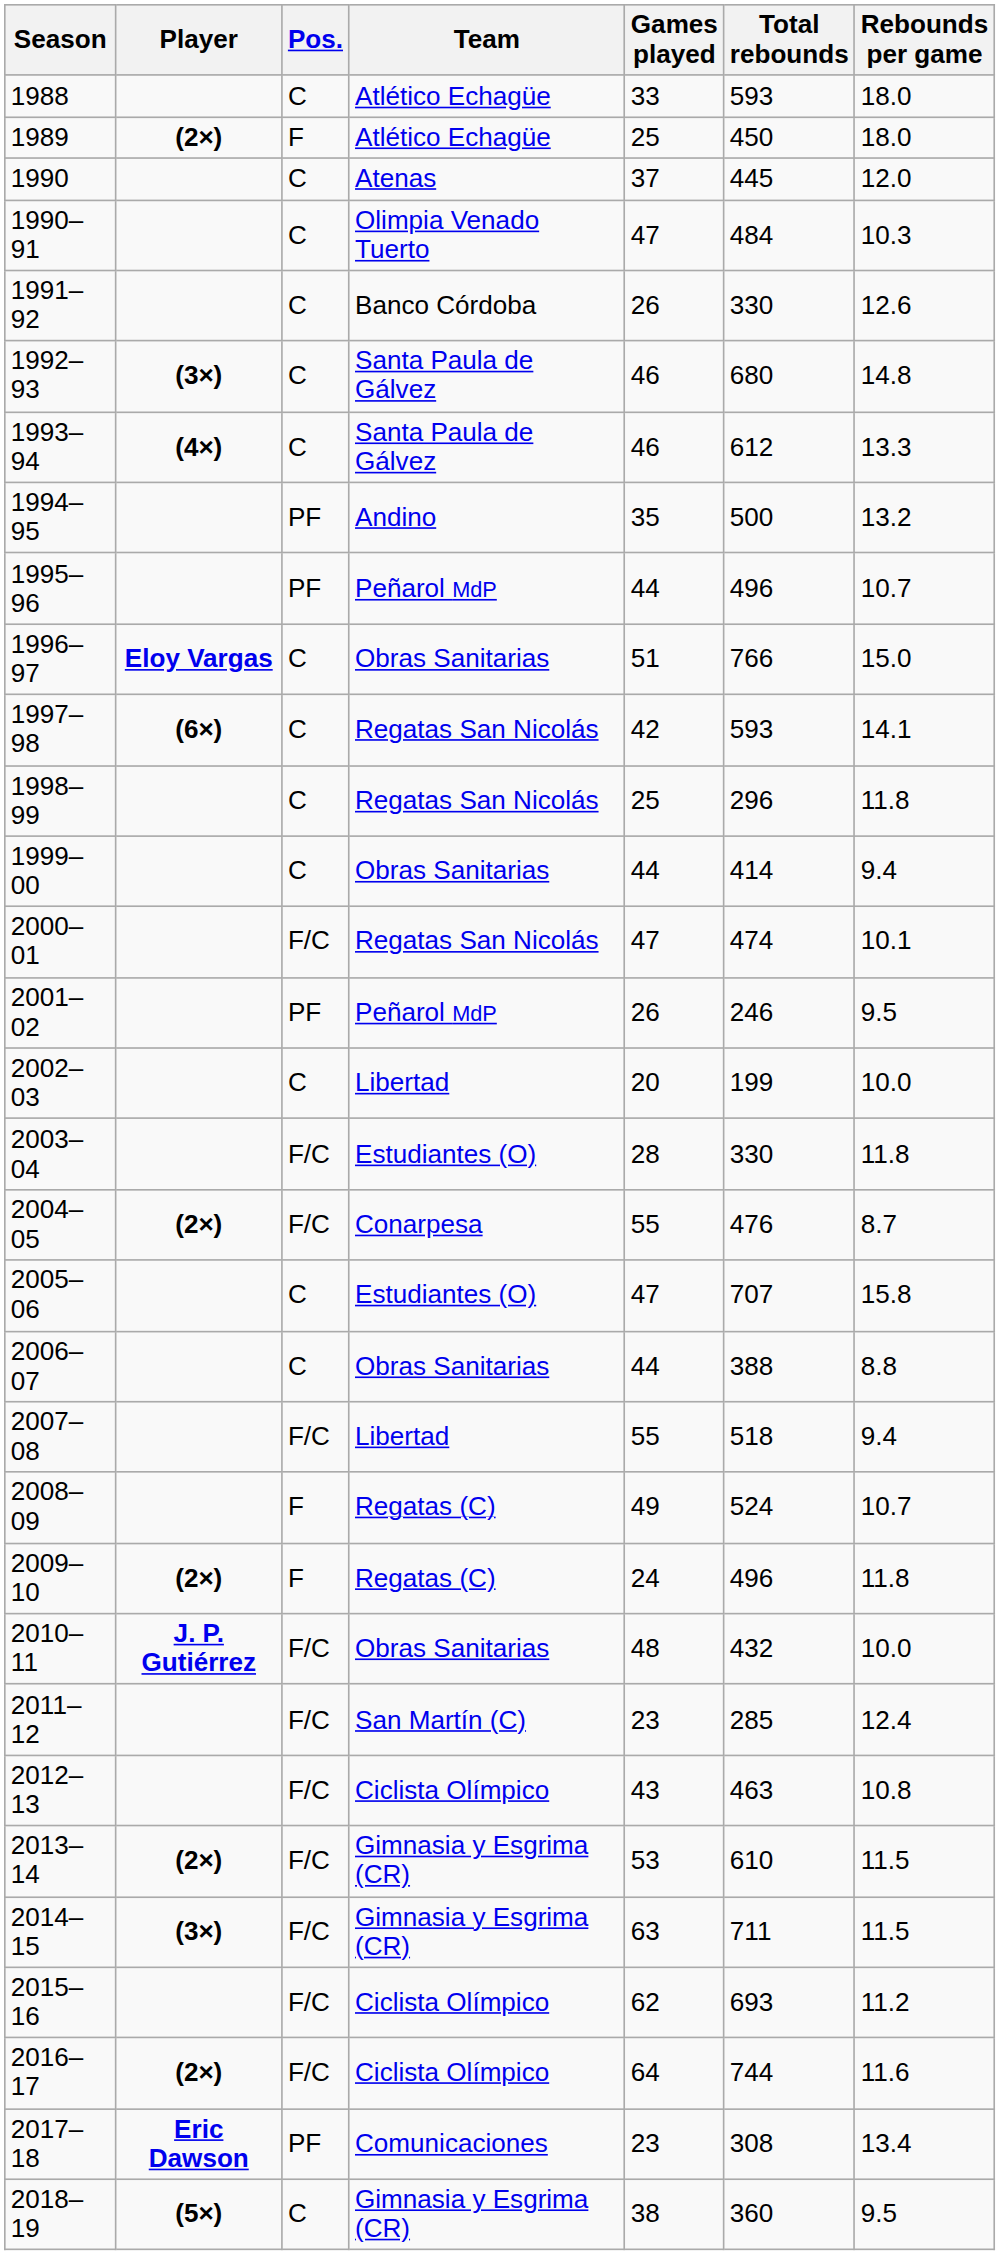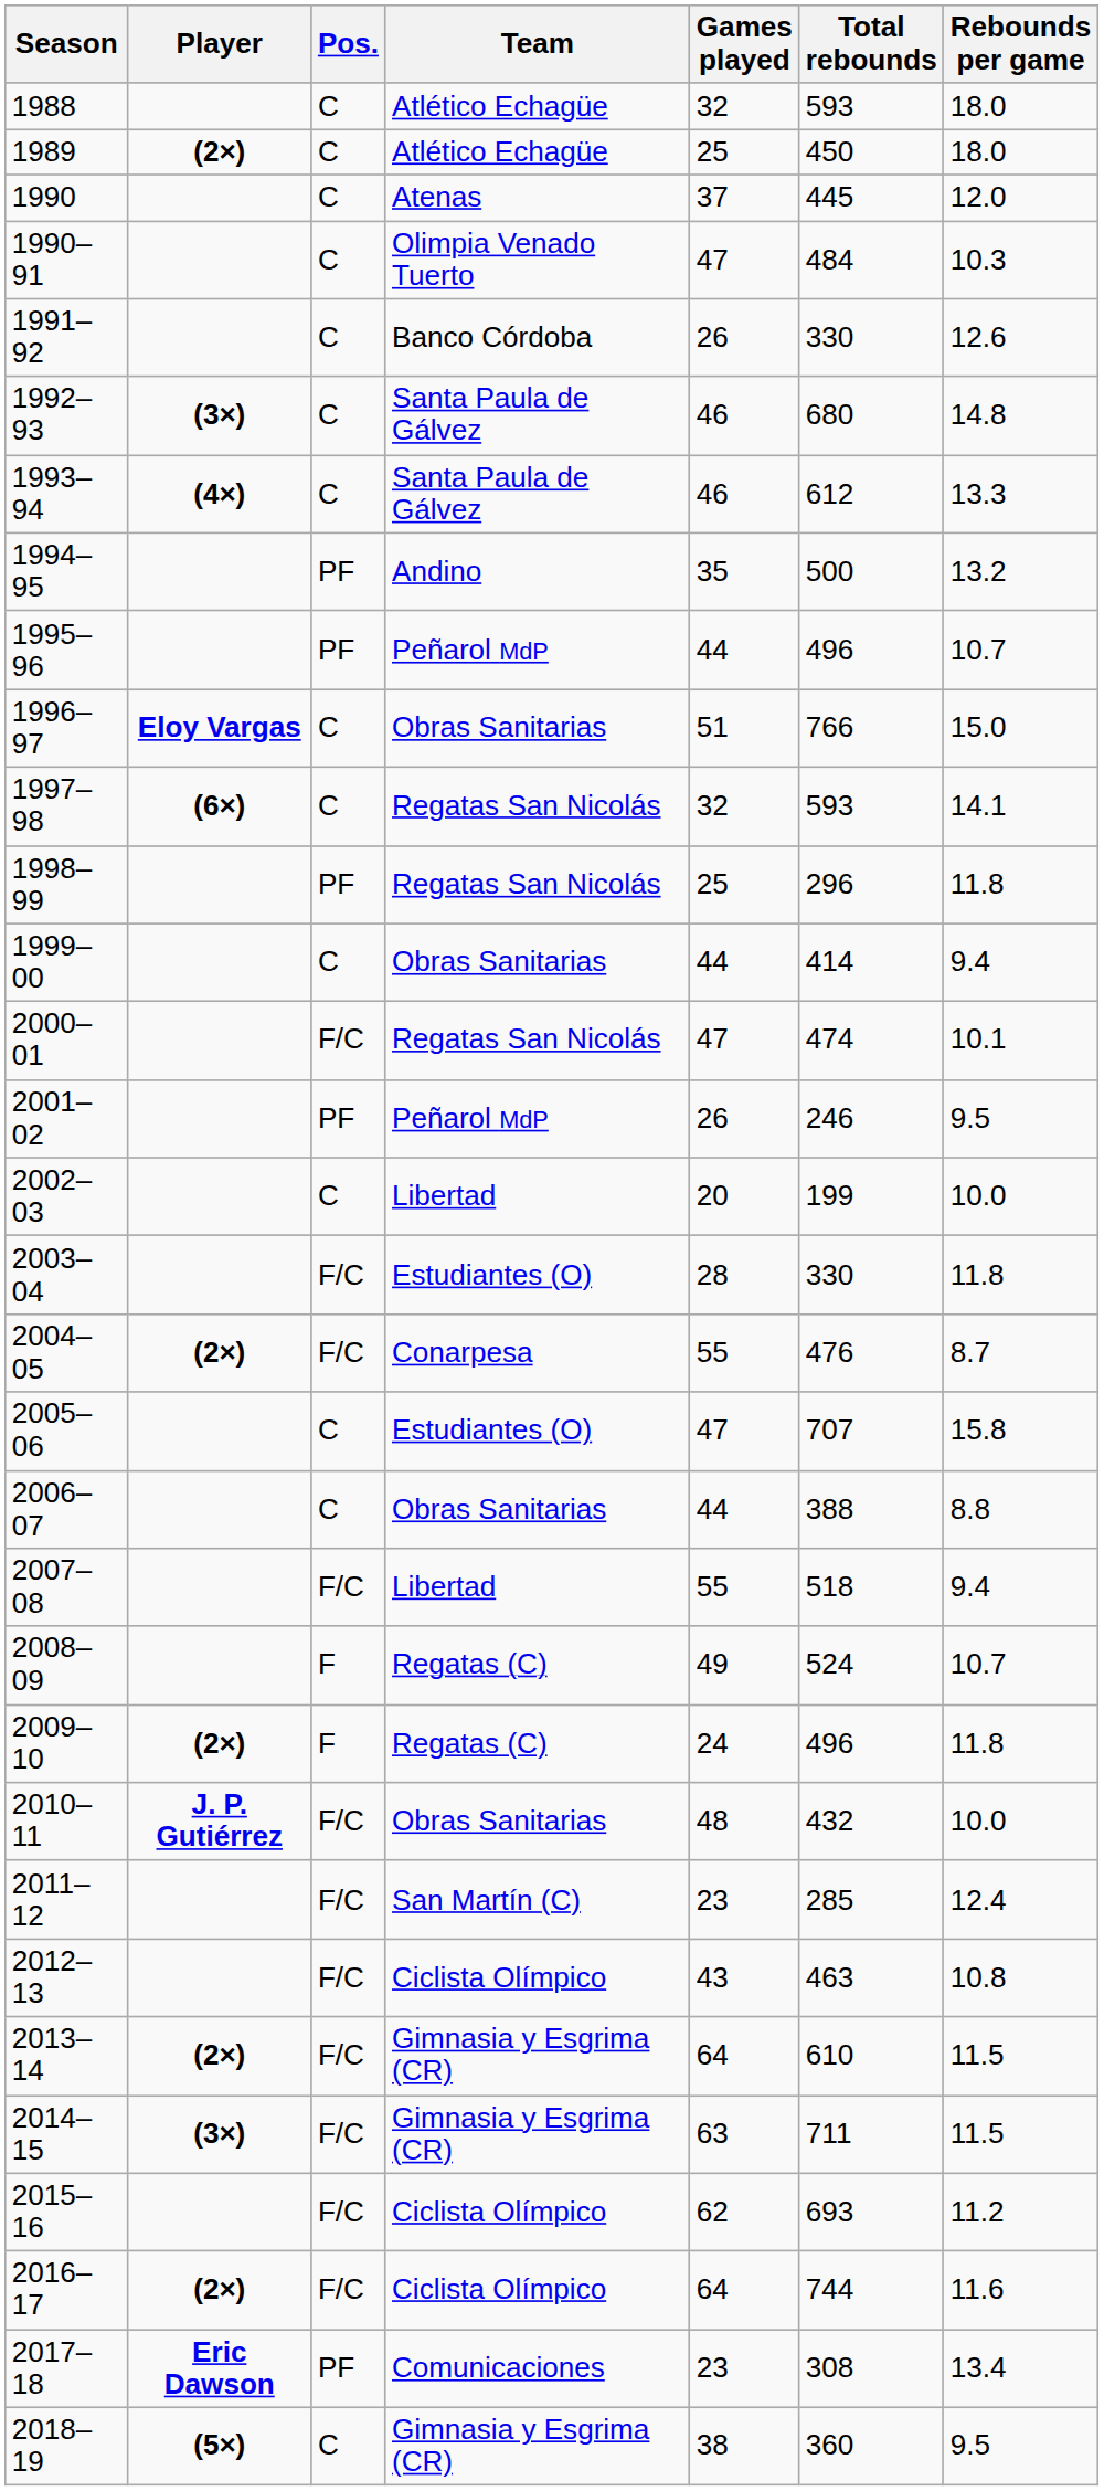1988 | Games played: 33 -> 32
1989 | Pos.: F -> C
1997–98 | Games played: 42 -> 32
1998–99 | Pos.: C -> PF
2013–14 | Games played: 53 -> 64
